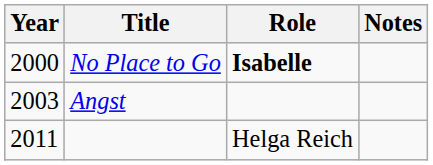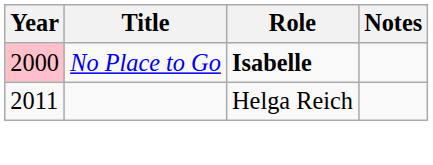No Place to Go | Year: no background -> pink background
- row: 2003 | Angst
